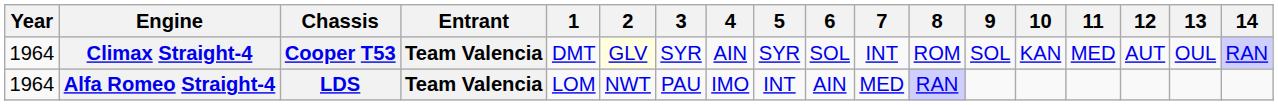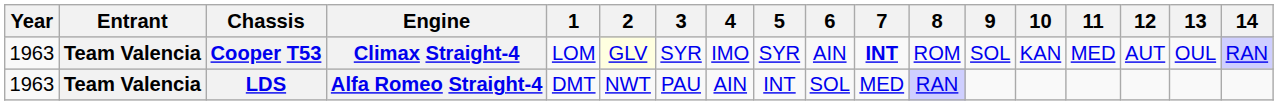columns swapped: Entrant <-> Engine
Cooper T53 | Year: 1964 -> 1963
Cooper T53 | 1: DMT -> LOM
Cooper T53 | 4: AIN -> IMO
Cooper T53 | 6: SOL -> AIN
Cooper T53 | 7: normal -> bold
LDS | Year: 1964 -> 1963
LDS | 1: LOM -> DMT
LDS | 4: IMO -> AIN
LDS | 6: AIN -> SOL
